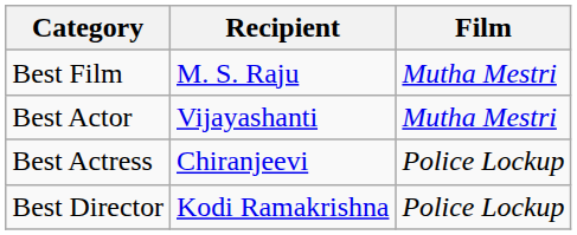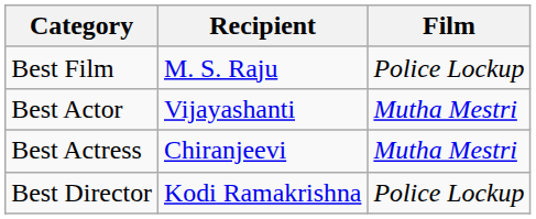Best Film | Film: Mutha Mestri -> Police Lockup
Best Actress | Film: Police Lockup -> Mutha Mestri
